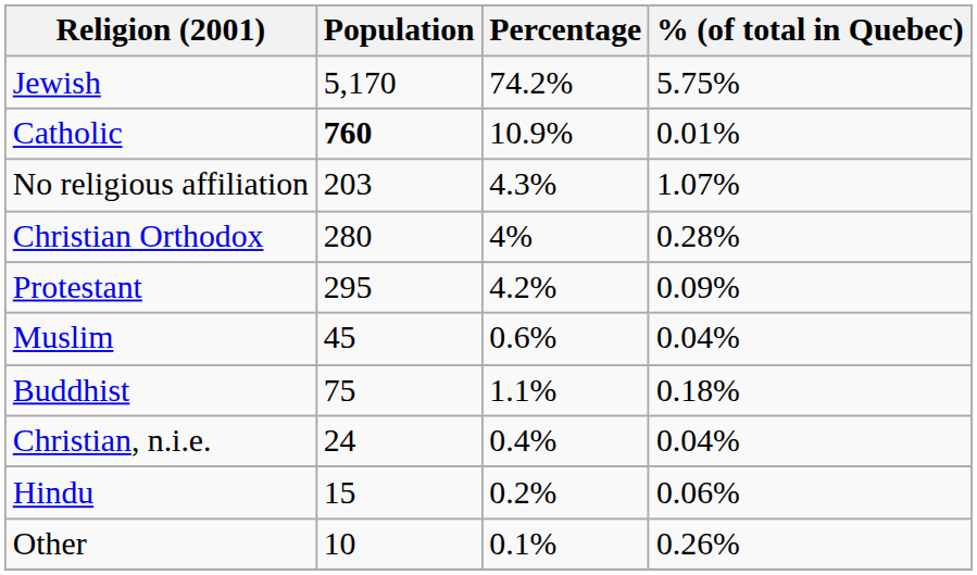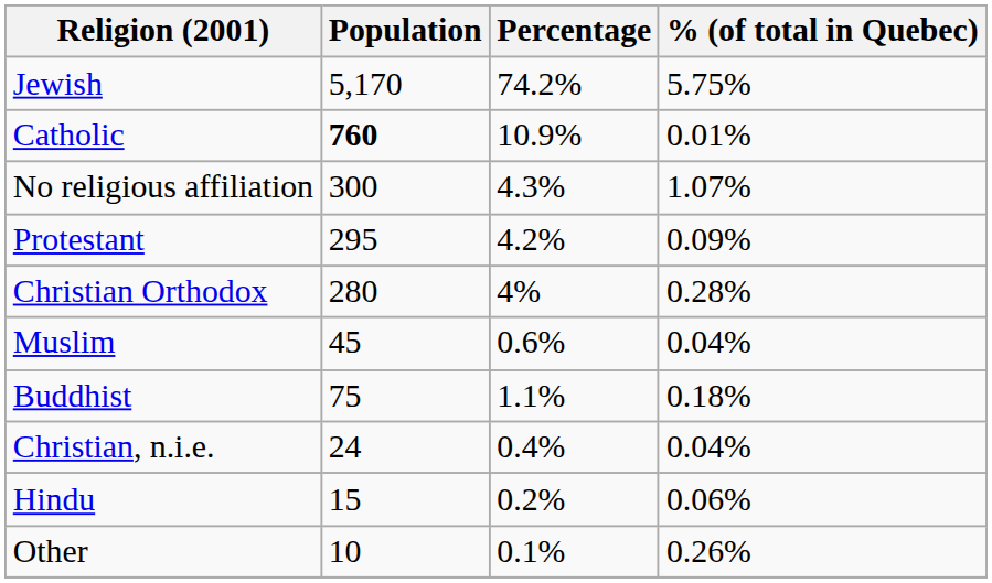No religious affiliation | Population: 203 -> 300
rows swapped: Protestant <-> Christian Orthodox
